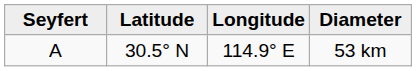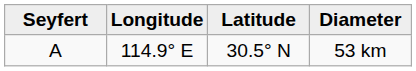columns swapped: Latitude <-> Longitude
